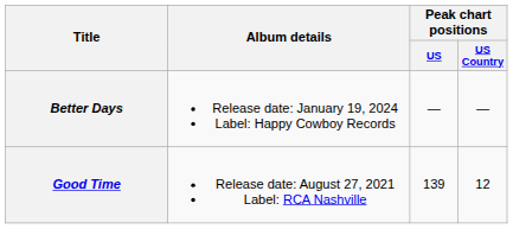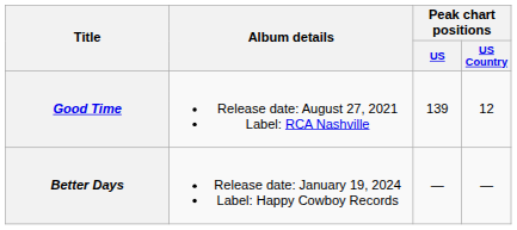rows swapped: Good Time <-> Better Days
